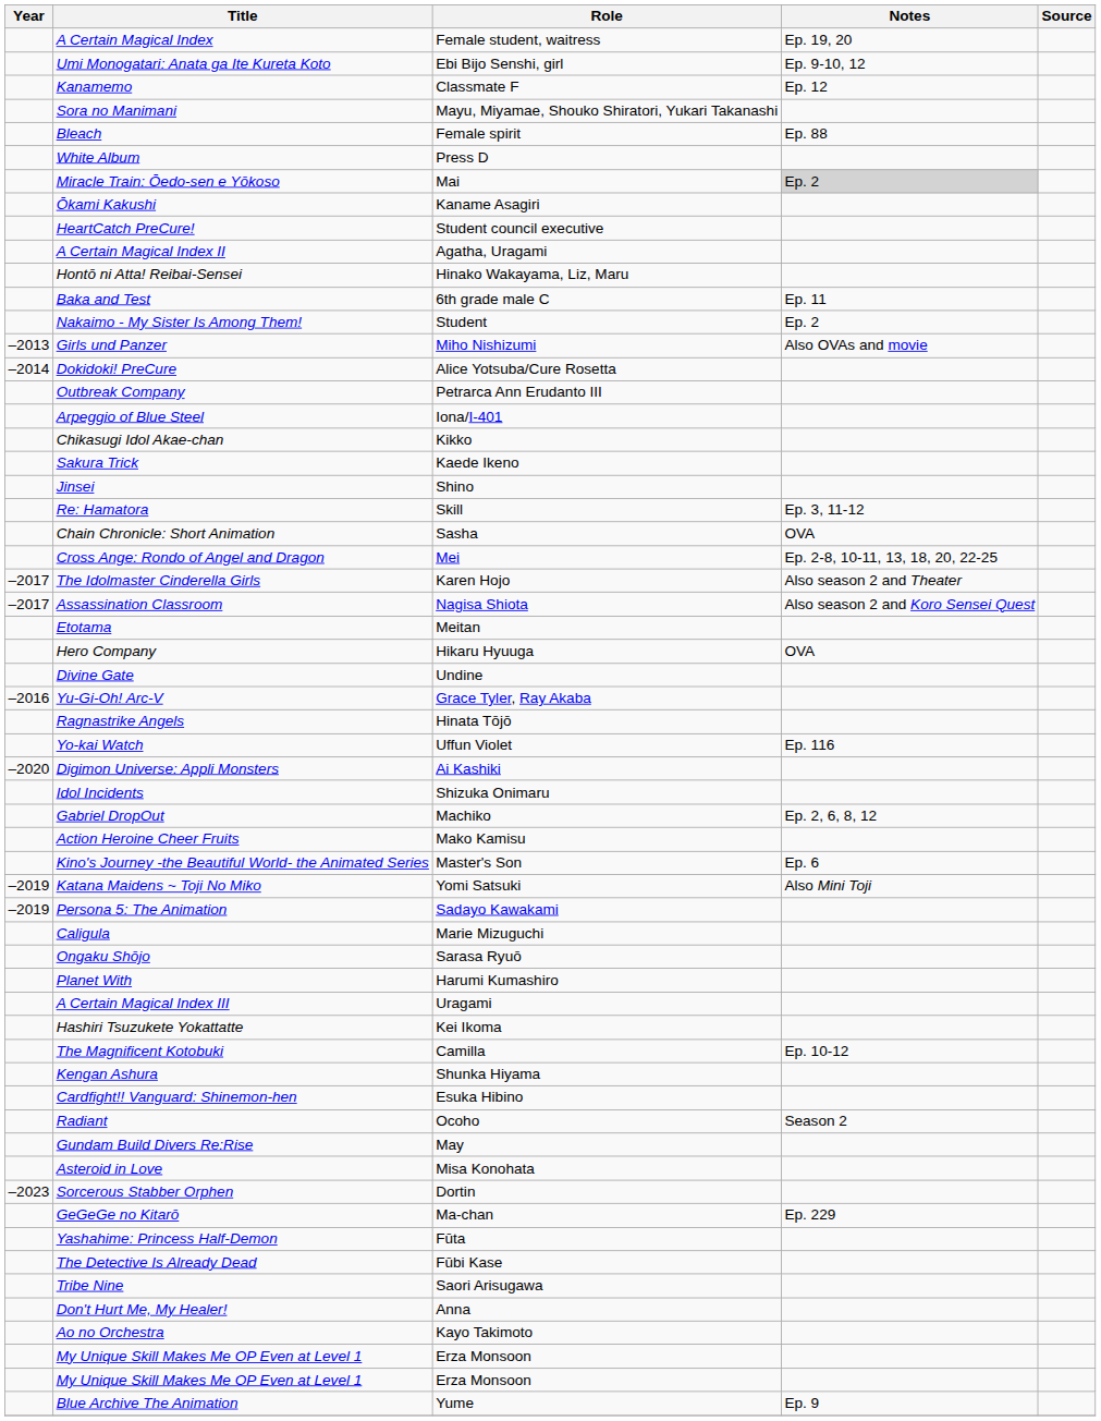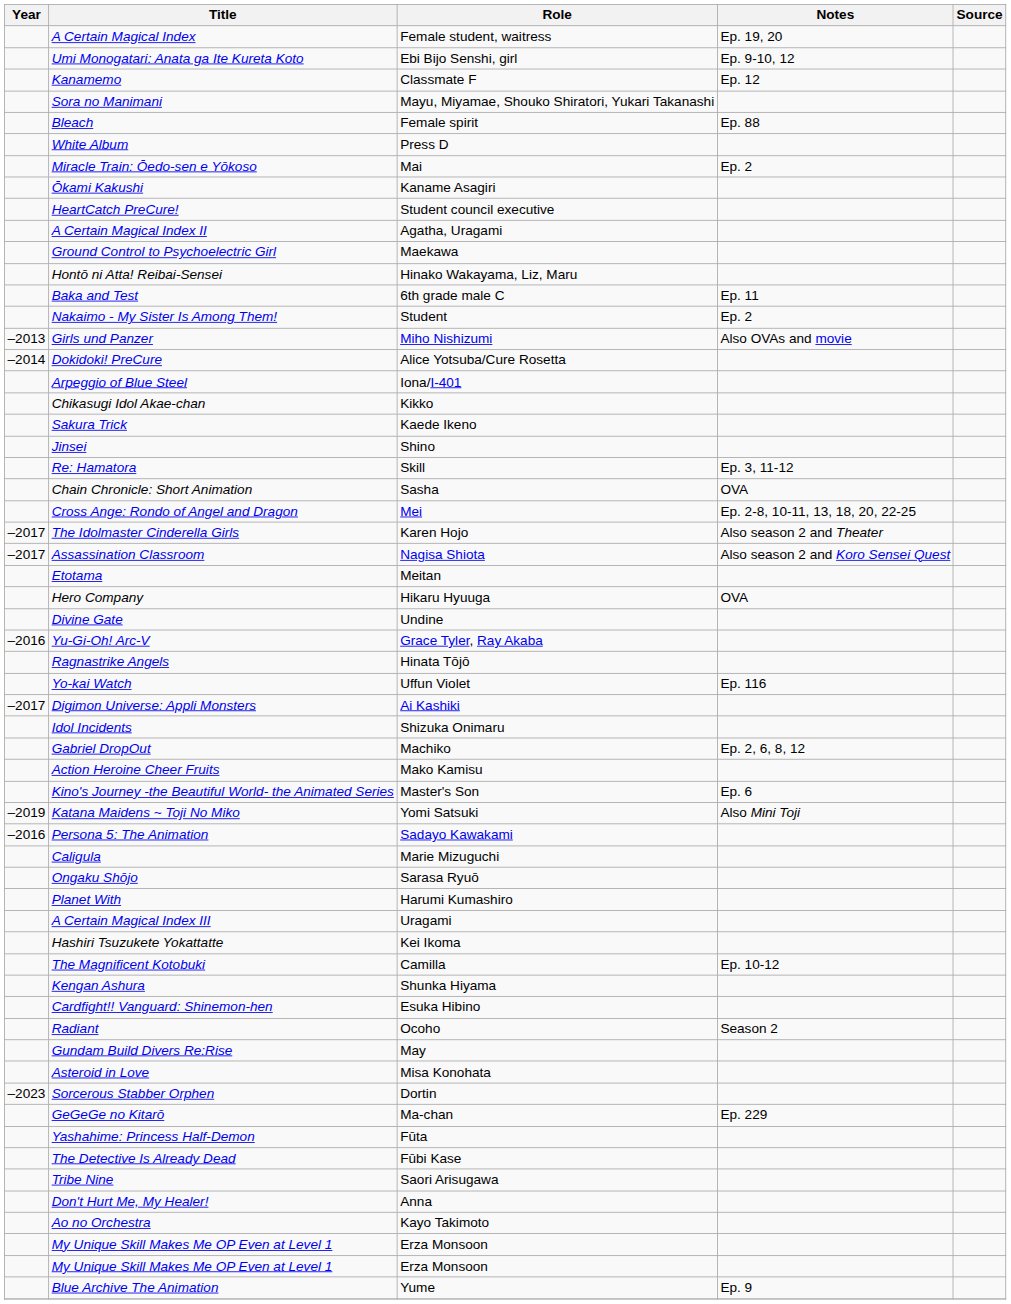Miracle Train: Ōedo-sen e Yōkoso | Notes: lightgrey background -> no background
+ row: Ground Control to Psychoelectric Girl | Maekawa
- row: Outbreak Company | Petrarca Ann Erudanto III
Digimon Universe: Appli Monsters | Year: –2020 -> –2017
Persona 5: The Animation | Year: –2019 -> –2016
